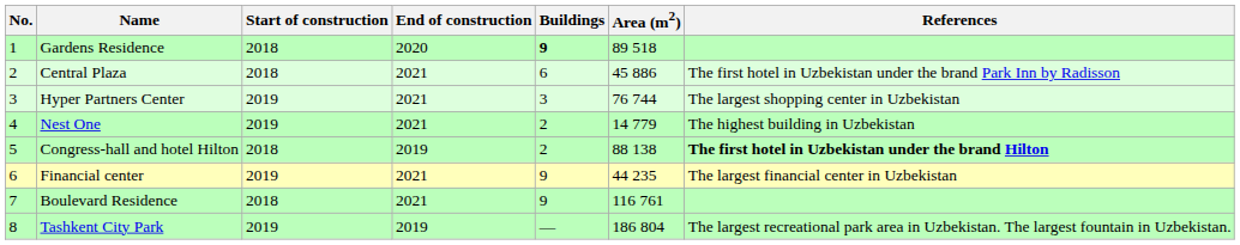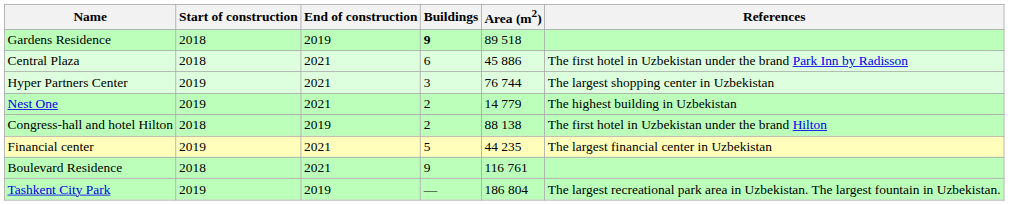- column: No. | 1 | 2 | 3 | 4 | 5 | 6 | 7 | 8
Gardens Residence | End of construction: 2020 -> 2019
Congress-hall and hotel Hilton | References: bold -> normal
Financial center | Buildings: 9 -> 5
